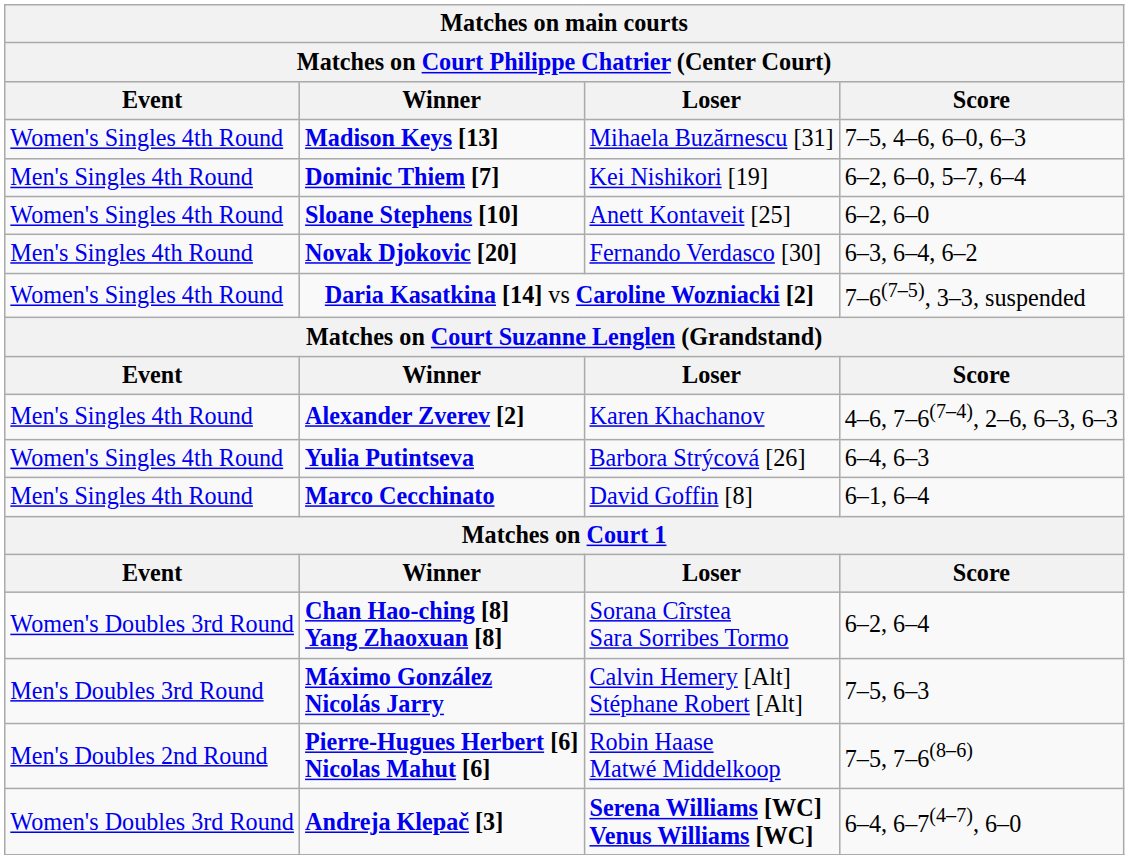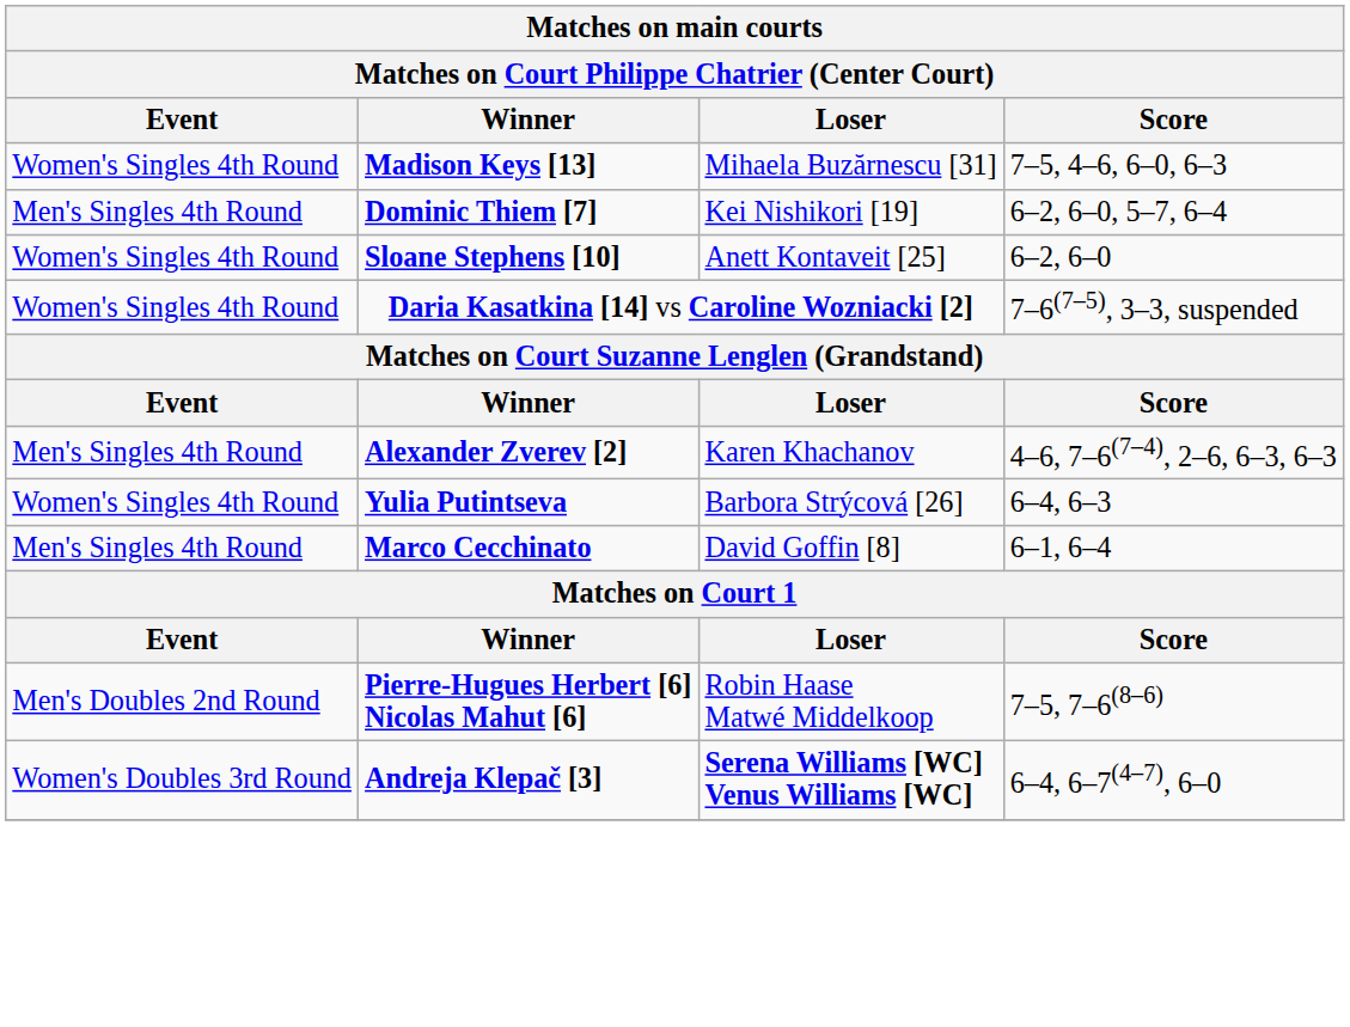- row: Men's Singles 4th Round | Novak Djokovic [20] | Fernando Verdasco [30] | 6–3, 6–4, 6–2
- row: Women's Doubles 3rd Round | Chan Hao-ching [8] Yang Zhaoxuan [8] | Sorana Cîrstea Sara Sorribes Tormo | 6–2, 6–4
- row: Men's Doubles 3rd Round | Máximo González Nicolás Jarry | Calvin Hemery [Alt] Stéphane Robert [Alt] | 7–5, 6–3
